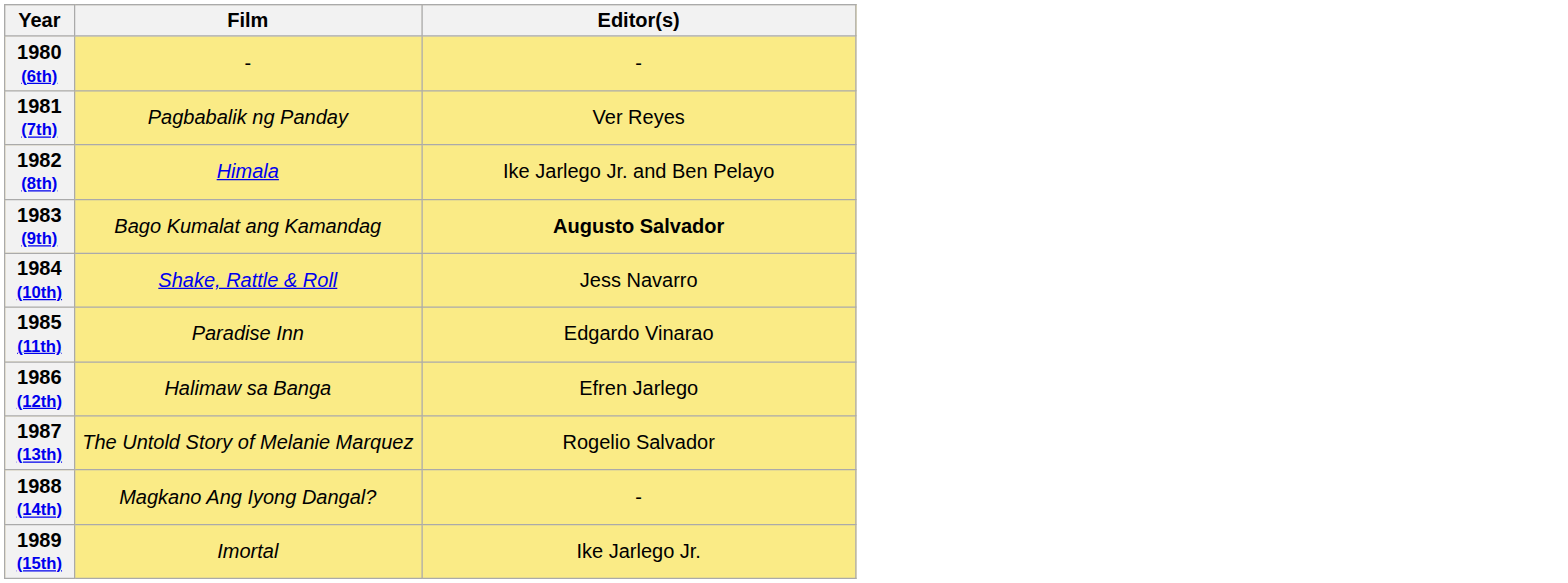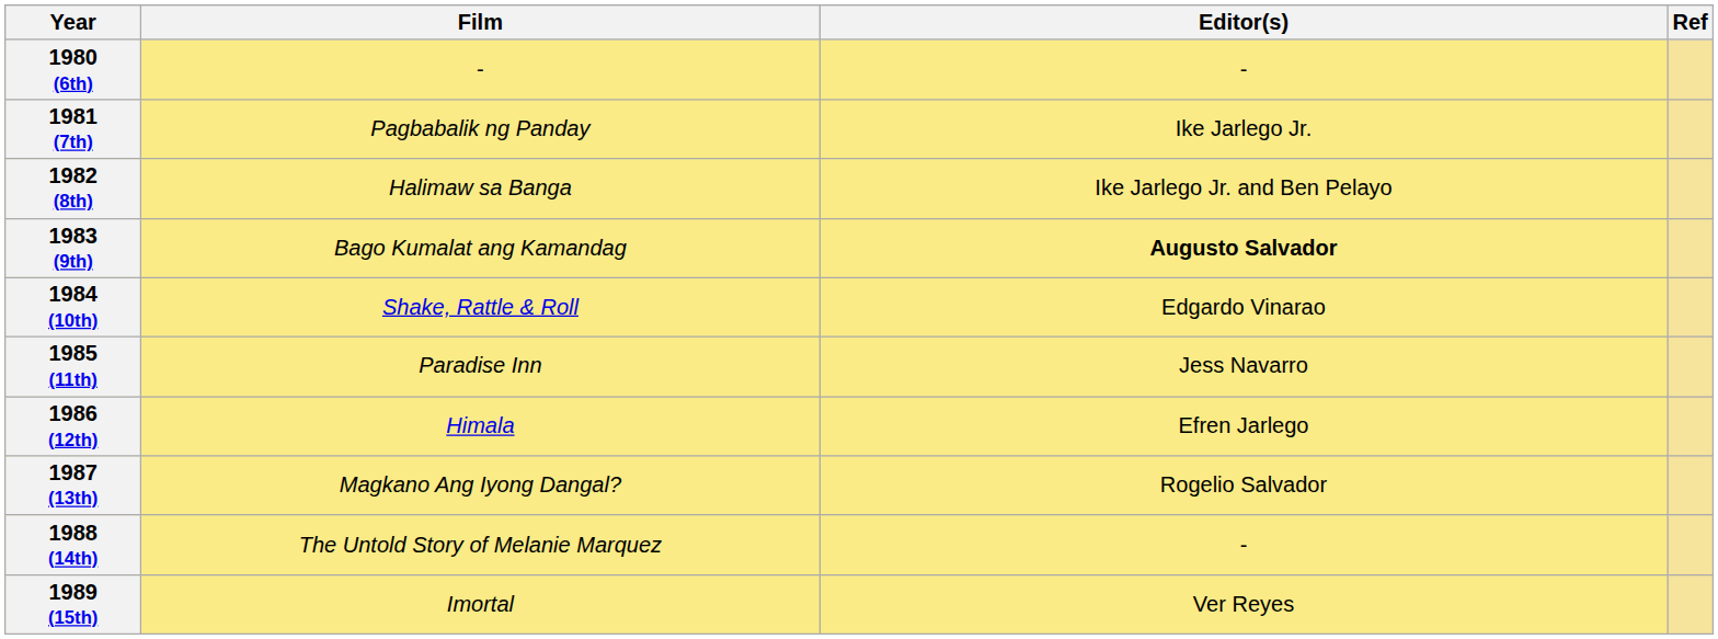+ column: Ref
1981 (7th) | Editor(s): Ver Reyes -> Ike Jarlego Jr.
1982 (8th) | Film: Himala -> Halimaw sa Banga
1984 (10th) | Editor(s): Jess Navarro -> Edgardo Vinarao
1985 (11th) | Editor(s): Edgardo Vinarao -> Jess Navarro
1986 (12th) | Film: Halimaw sa Banga -> Himala
1987 (13th) | Film: The Untold Story of Melanie Marquez -> Magkano Ang Iyong Dangal?
1988 (14th) | Film: Magkano Ang Iyong Dangal? -> The Untold Story of Melanie Marquez
1989 (15th) | Editor(s): Ike Jarlego Jr. -> Ver Reyes
